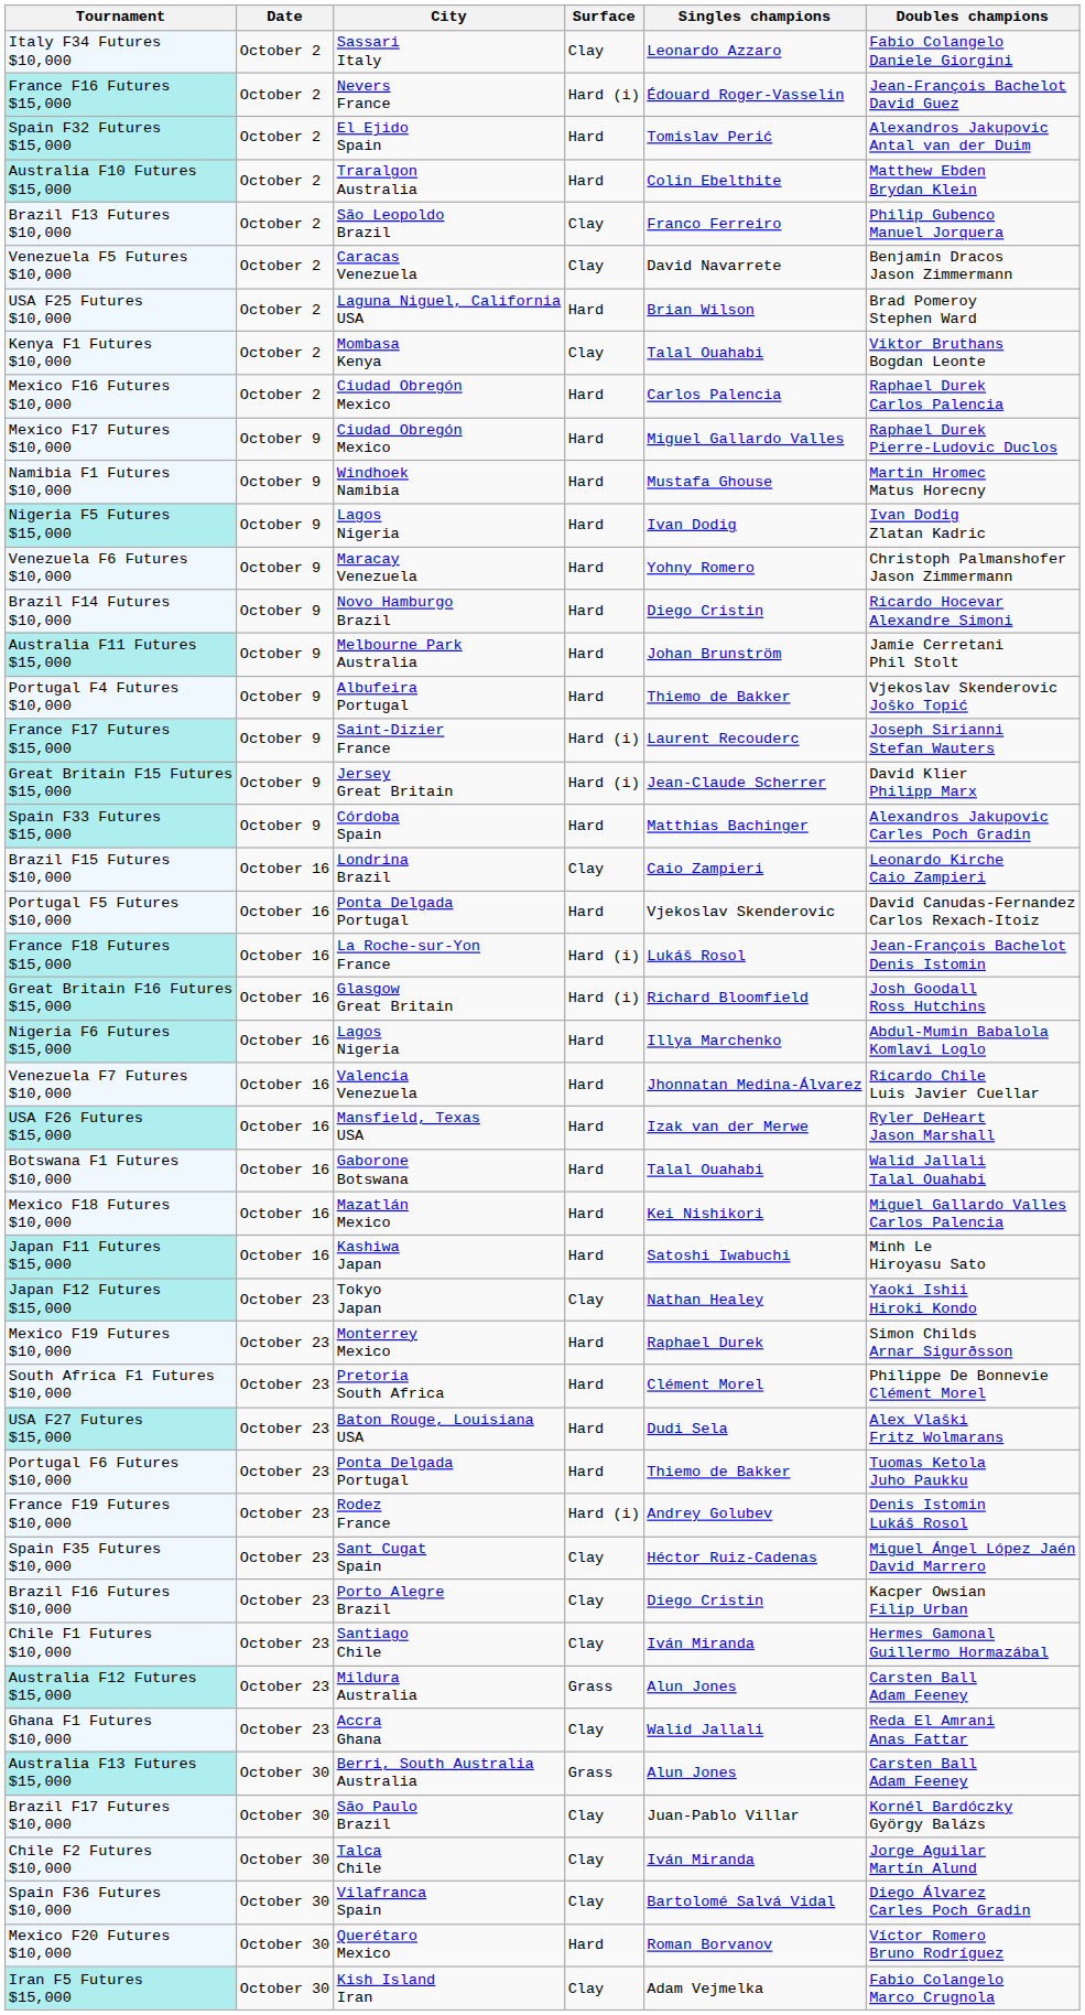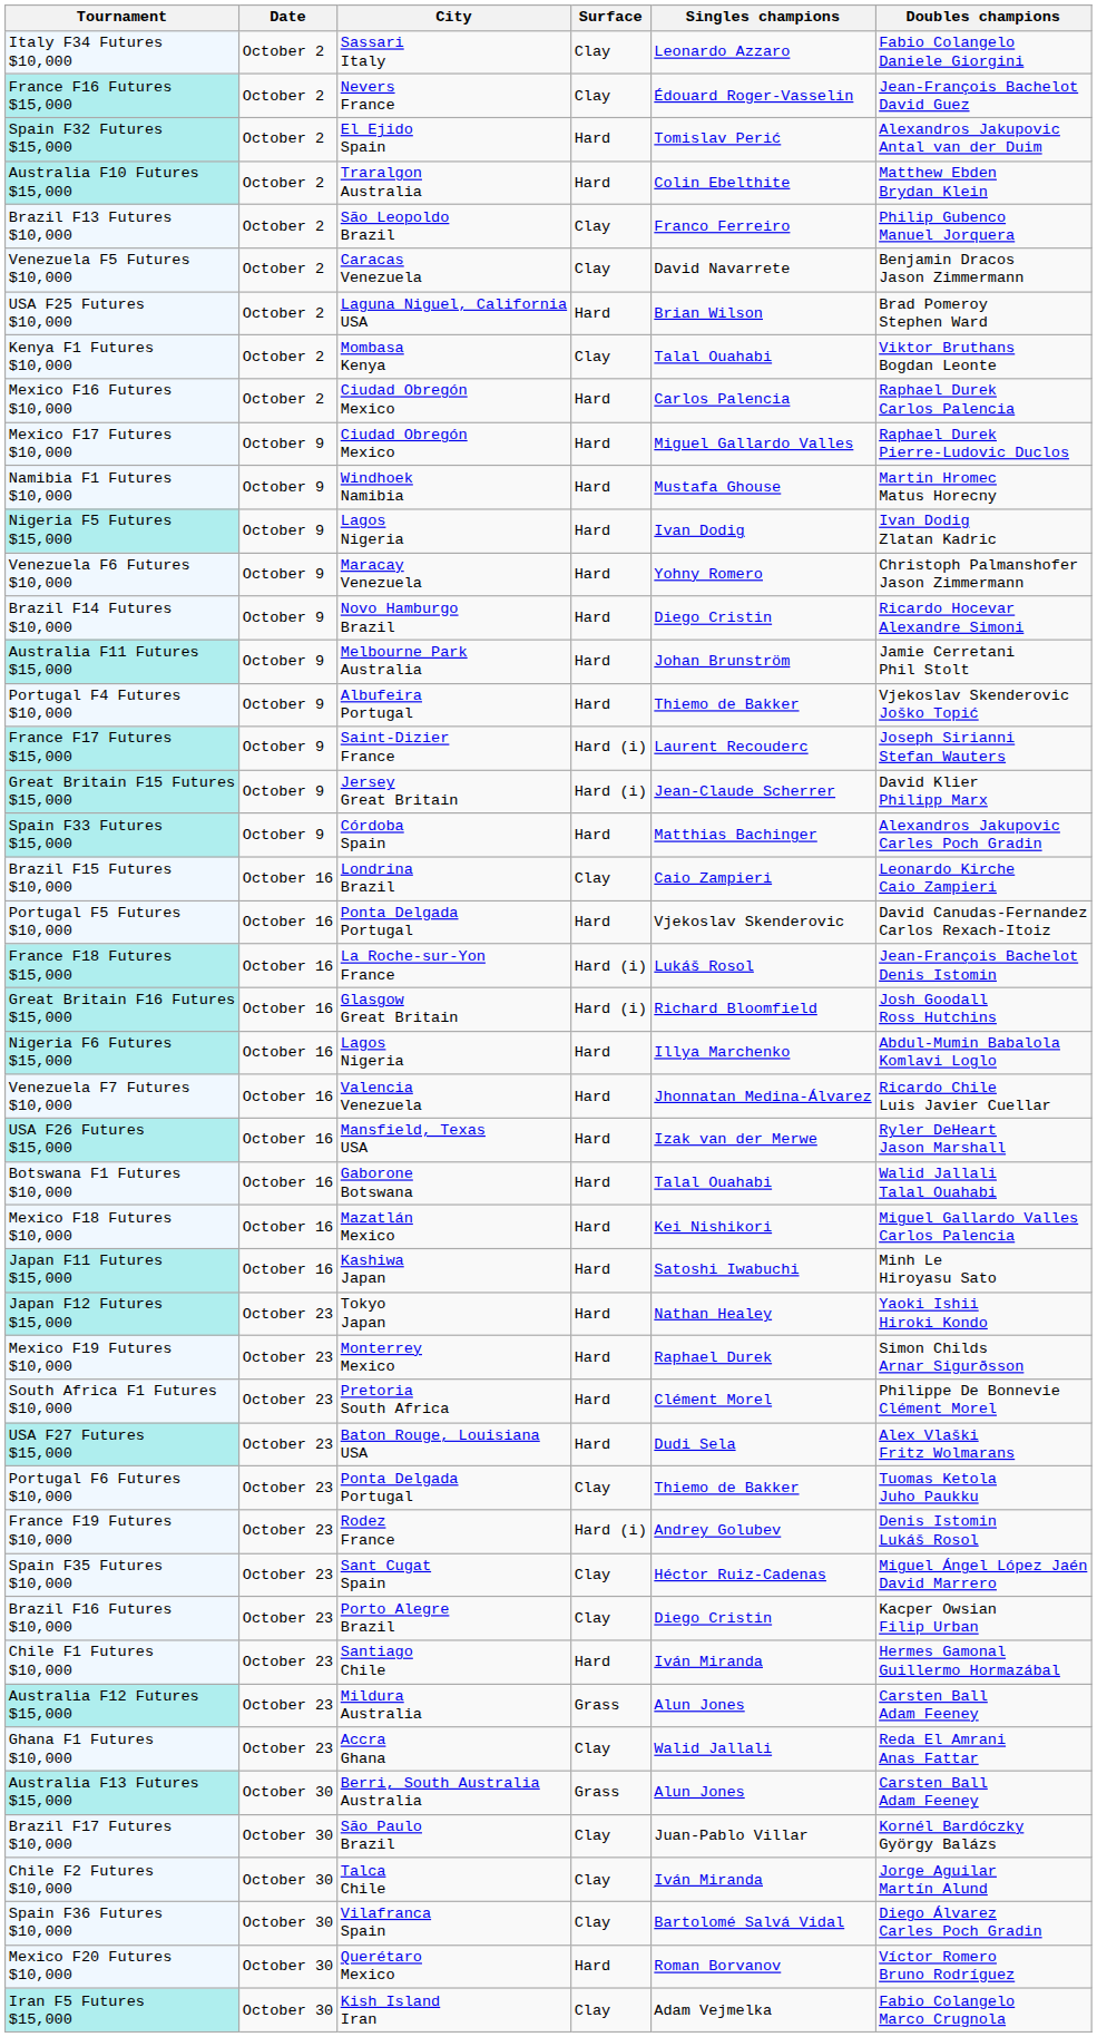France F16 Futures $15,000 | Surface: Hard (i) -> Clay
Japan F12 Futures $15,000 | Surface: Clay -> Hard
Portugal F6 Futures $10,000 | Surface: Hard -> Clay
Chile F1 Futures $10,000 | Surface: Clay -> Hard
